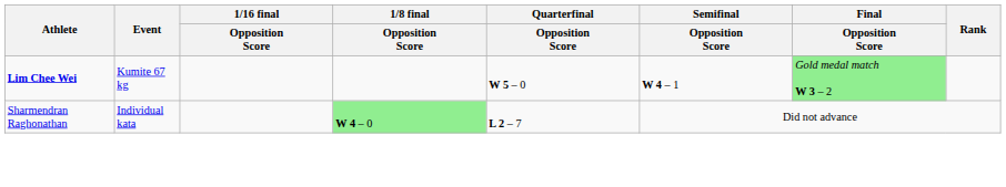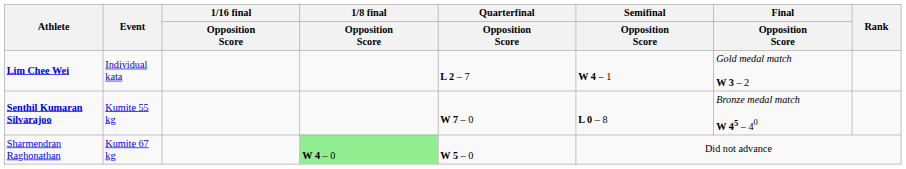Lim Chee Wei | Event: Kumite 67 kg -> Individual kata
Lim Chee Wei | Quarterfinal / Opposition Score: W 5 – 0 -> L 2 – 7
Lim Chee Wei | Final / Opposition Score: lightgreen background -> no background
+ row: Senthil Kumaran Silvarajoo | Kumite 55 kg | W 7 – 0 | L 0 – 8 | Bronze medal match W 45 – 40
Sharmendran Raghonathan | Event: Individual kata -> Kumite 67 kg
Sharmendran Raghonathan | Quarterfinal / Opposition Score: L 2 – 7 -> W 5 – 0
